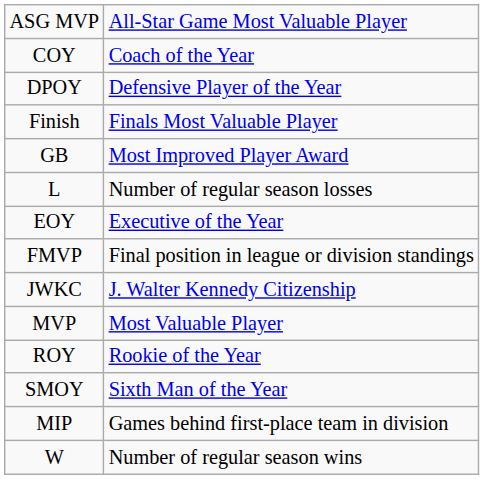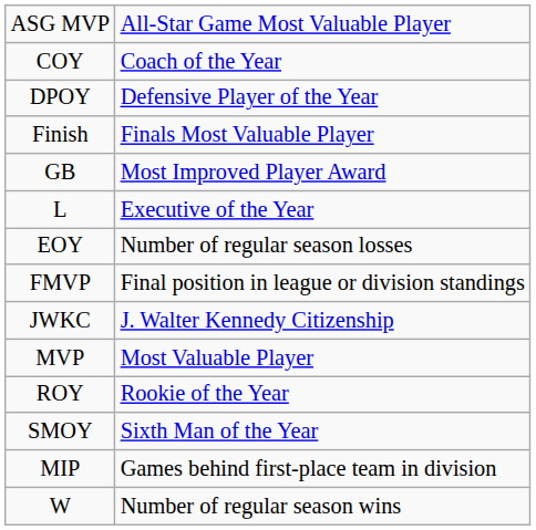L | column 2: Number of regular season losses -> Executive of the Year
EOY | column 2: Executive of the Year -> Number of regular season losses
